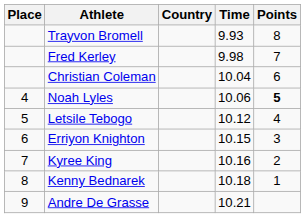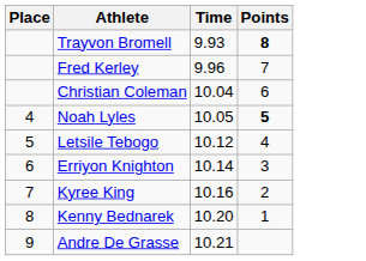- column: Country
Trayvon Bromell | Points: normal -> bold
Fred Kerley | Time: 9.98 -> 9.96
Noah Lyles | Time: 10.06 -> 10.05
Erriyon Knighton | Time: 10.15 -> 10.14
Kenny Bednarek | Time: 10.18 -> 10.20
